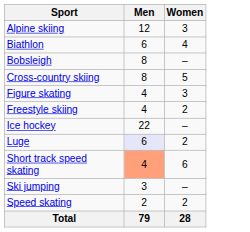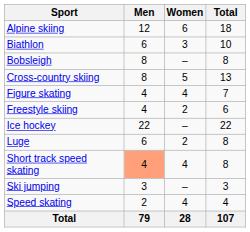+ column: Total | 18 | 10 | 8 | 13 | 7 | 6 | 22 | 8 | 8 | 3 | 4 | 107
Alpine skiing | Women: 3 -> 6
Biathlon | Women: 4 -> 3
Figure skating | Women: 3 -> 4
Luge | Men: lavender background -> no background
Short track speed skating | Women: 6 -> 4
Speed skating | Women: 2 -> 4
